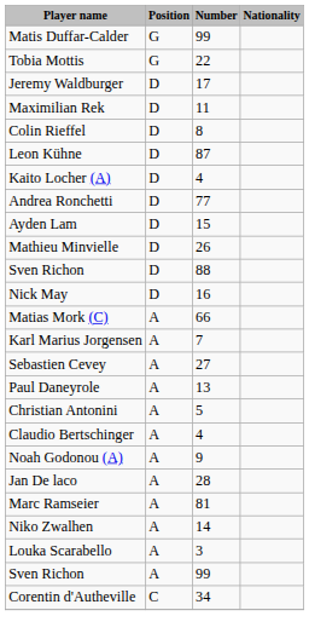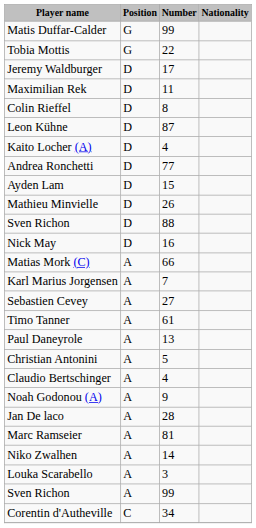+ row: Timo Tanner | A | 61
